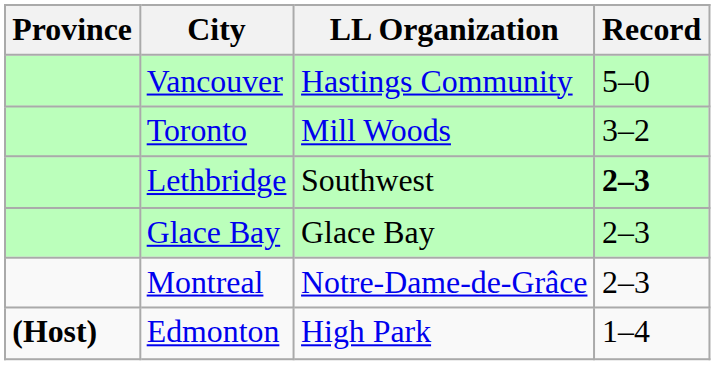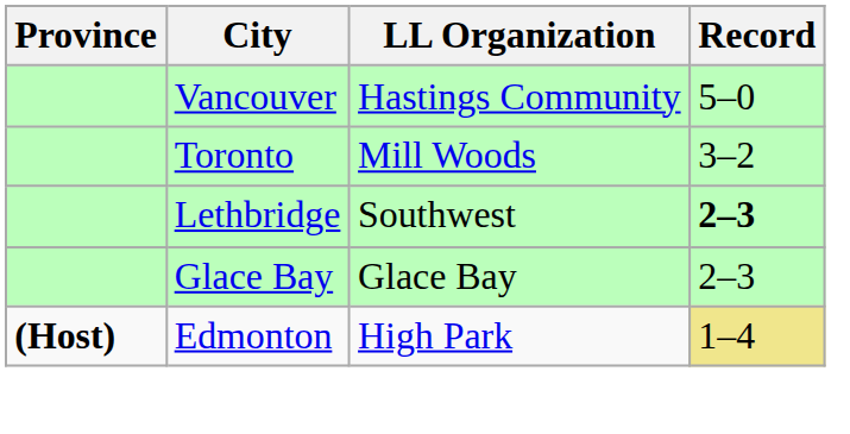- row: Montreal | Notre-Dame-de-Grâce | 2–3
Edmonton | Record: no background -> khaki background
